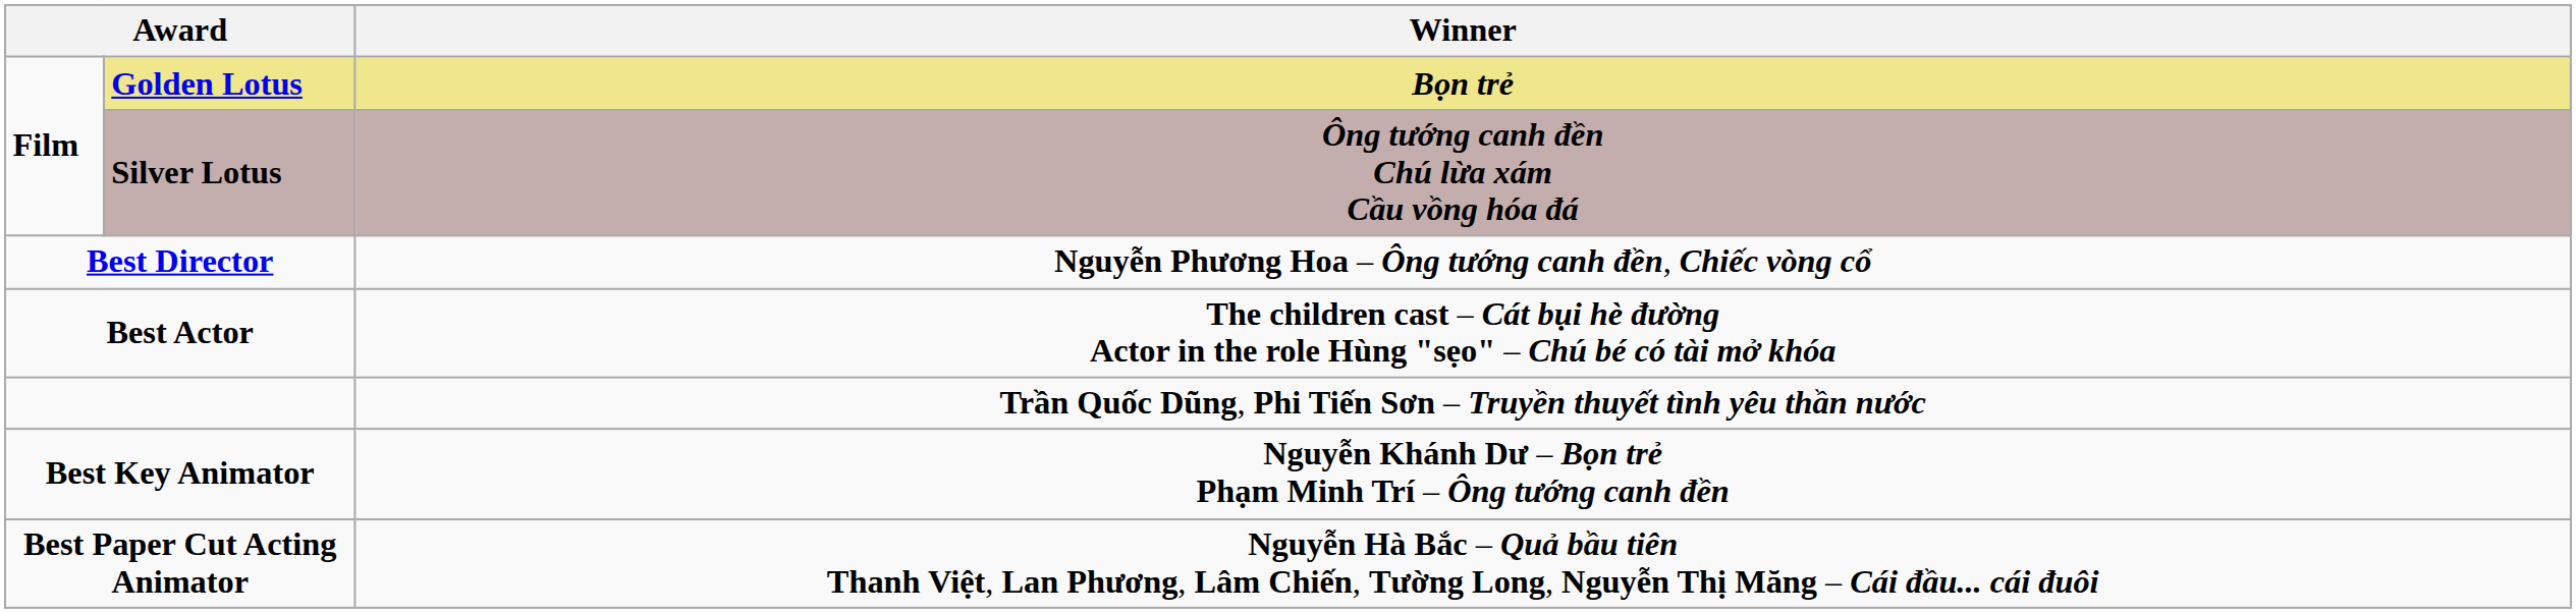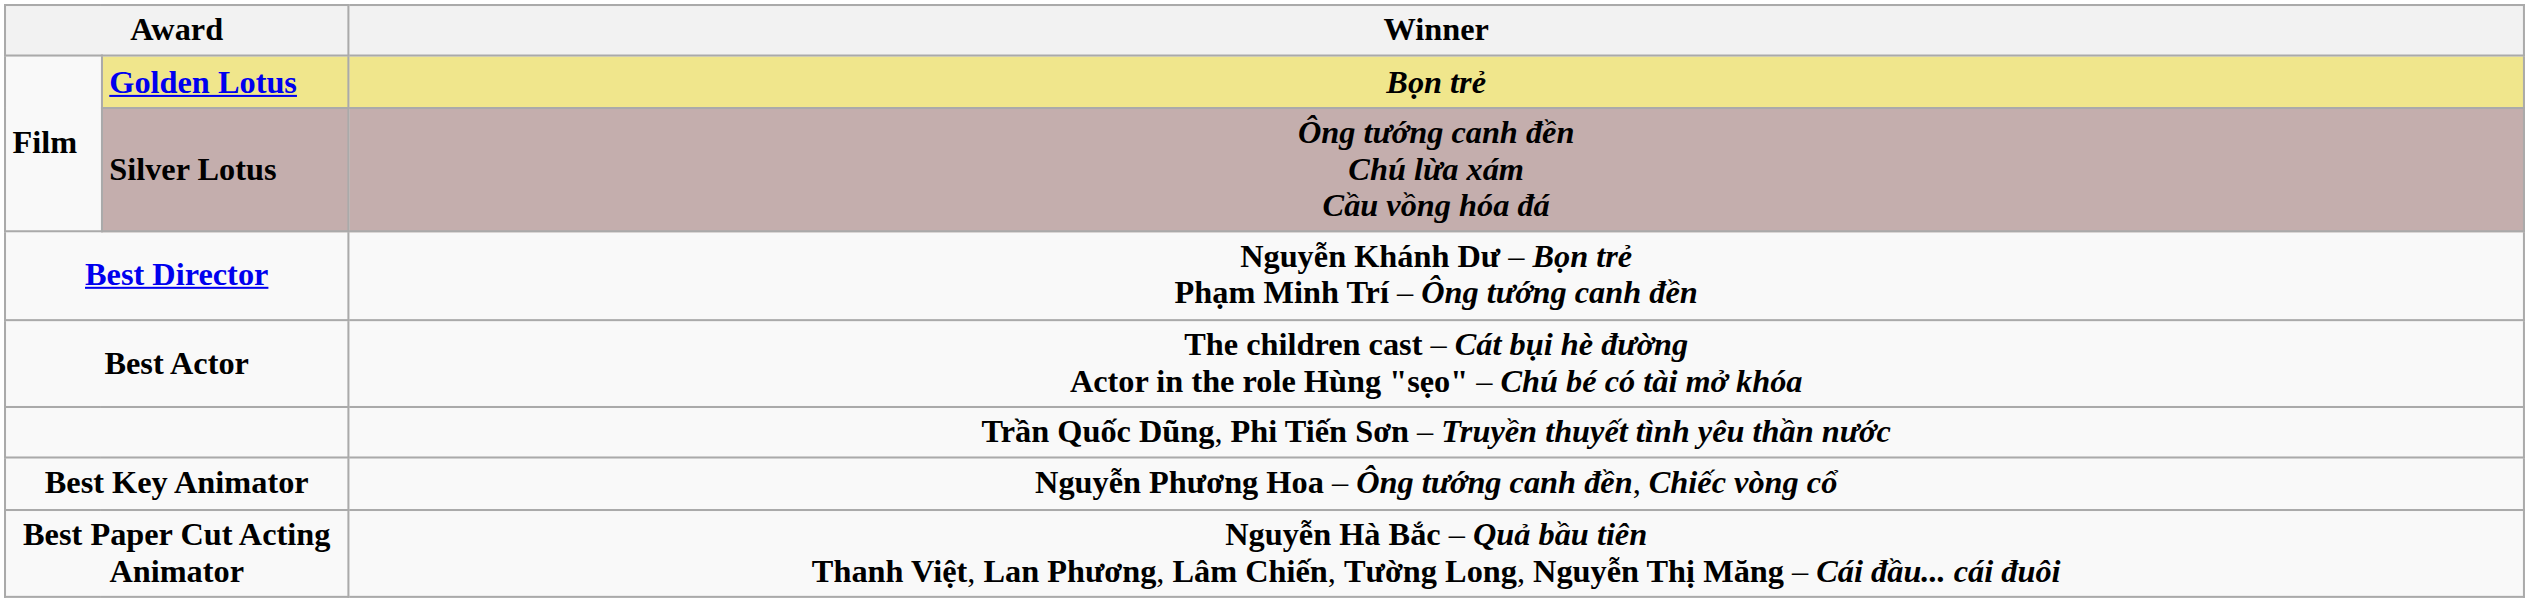Best Director | Winner: Nguyễn Phương Hoa – Ông tướng canh đền, Chiếc vòng cổ -> Nguyễn Khánh Dư – Bọn trẻ Phạm Minh Trí – Ông tướng canh đền
Best Key Animator | Winner: Nguyễn Khánh Dư – Bọn trẻ Phạm Minh Trí – Ông tướng canh đền -> Nguyễn Phương Hoa – Ông tướng canh đền, Chiếc vòng cổ
